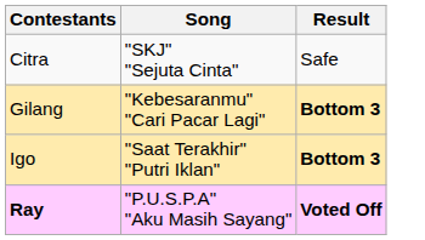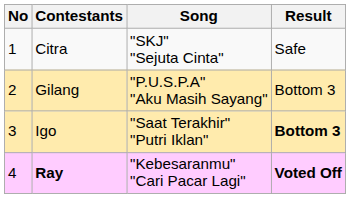+ column: No | 1 | 2 | 3 | 4
Gilang | Song: "Kebesaranmu" "Cari Pacar Lagi" -> "P.U.S.P.A" "Aku Masih Sayang"
Gilang | Result: bold -> normal
Ray | Song: "P.U.S.P.A" "Aku Masih Sayang" -> "Kebesaranmu" "Cari Pacar Lagi"
